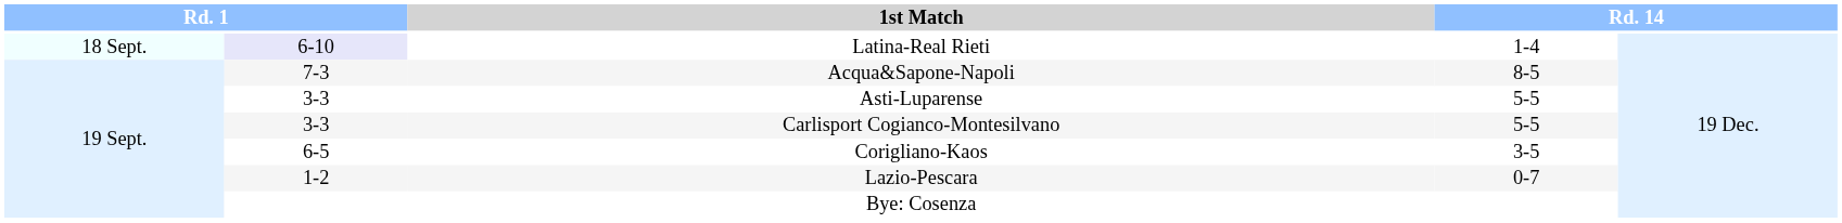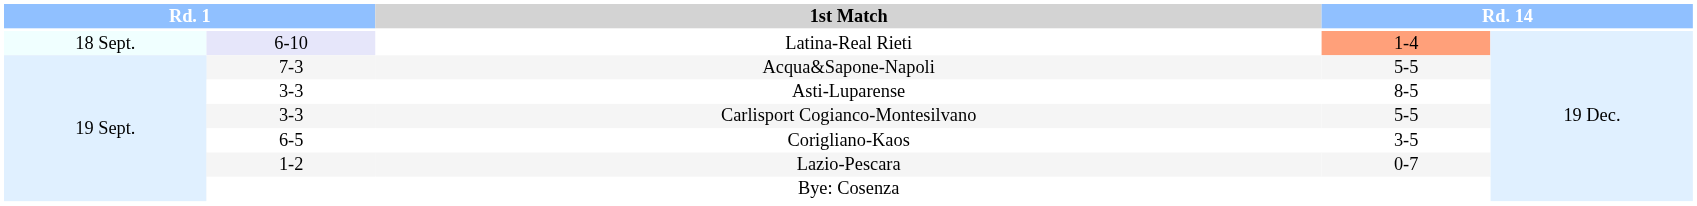Latina-Real Rieti | column 4: no background -> lightsalmon background
Acqua&Sapone-Napoli | column 4: 8-5 -> 5-5
Asti-Luparense | column 4: 5-5 -> 8-5
